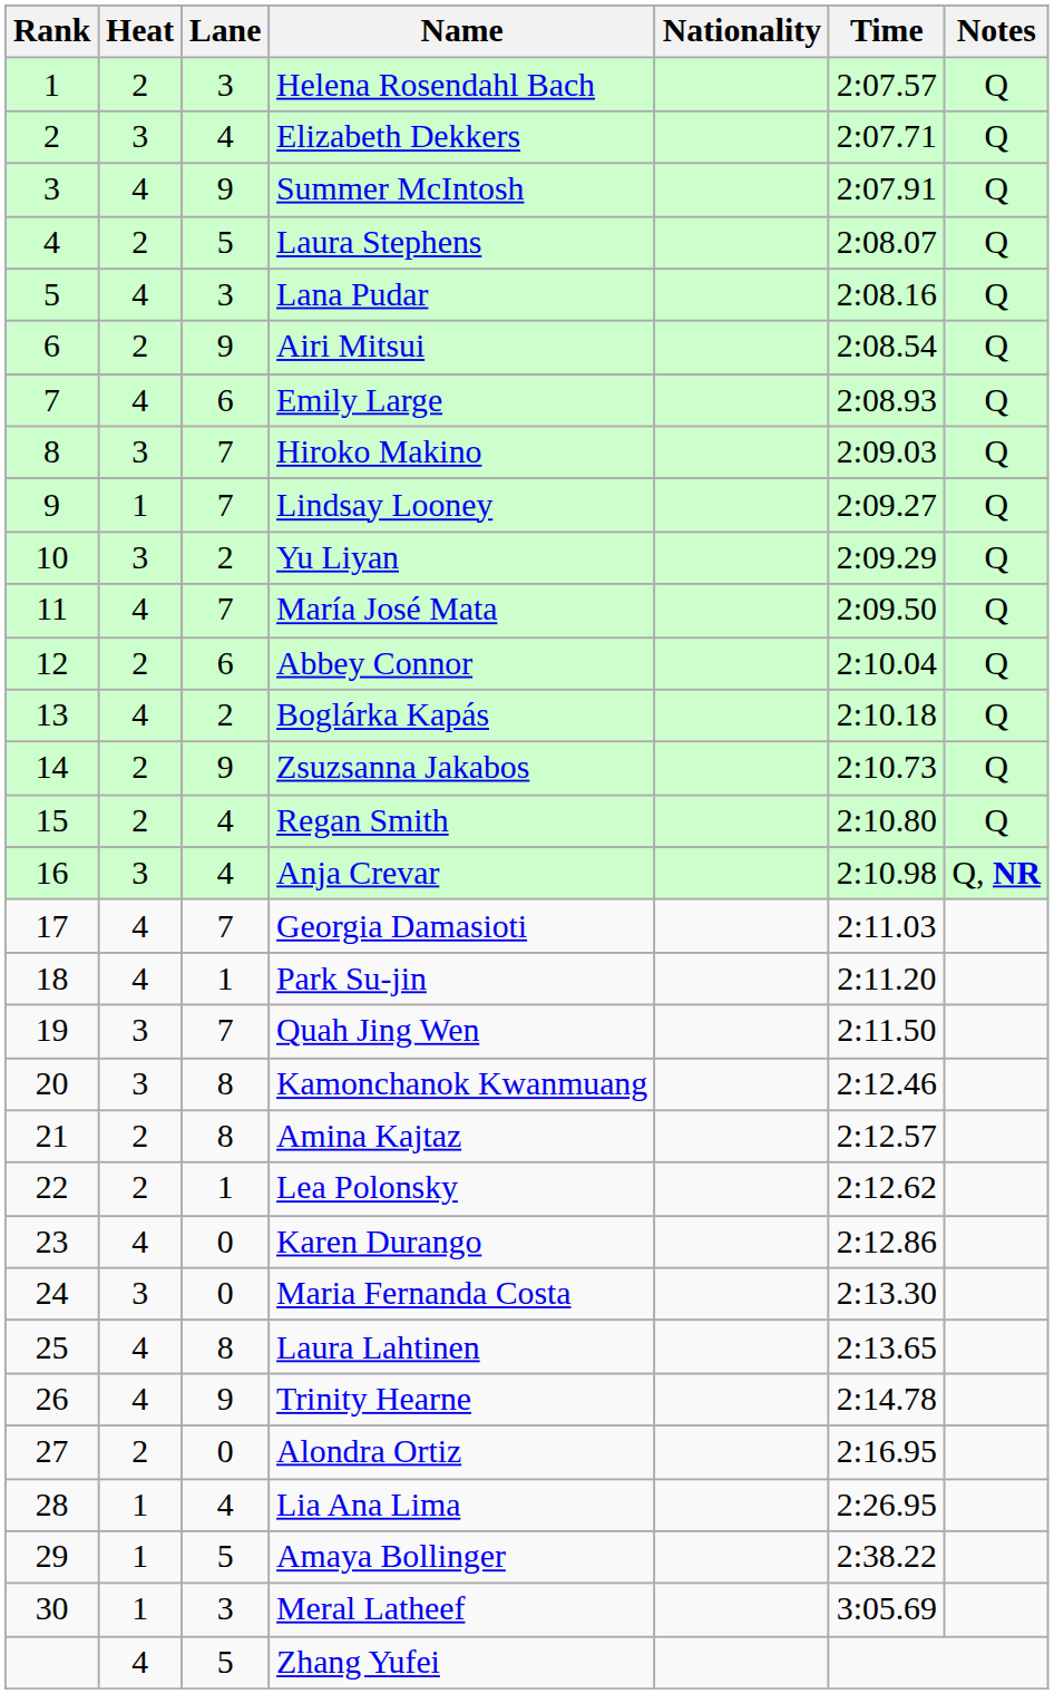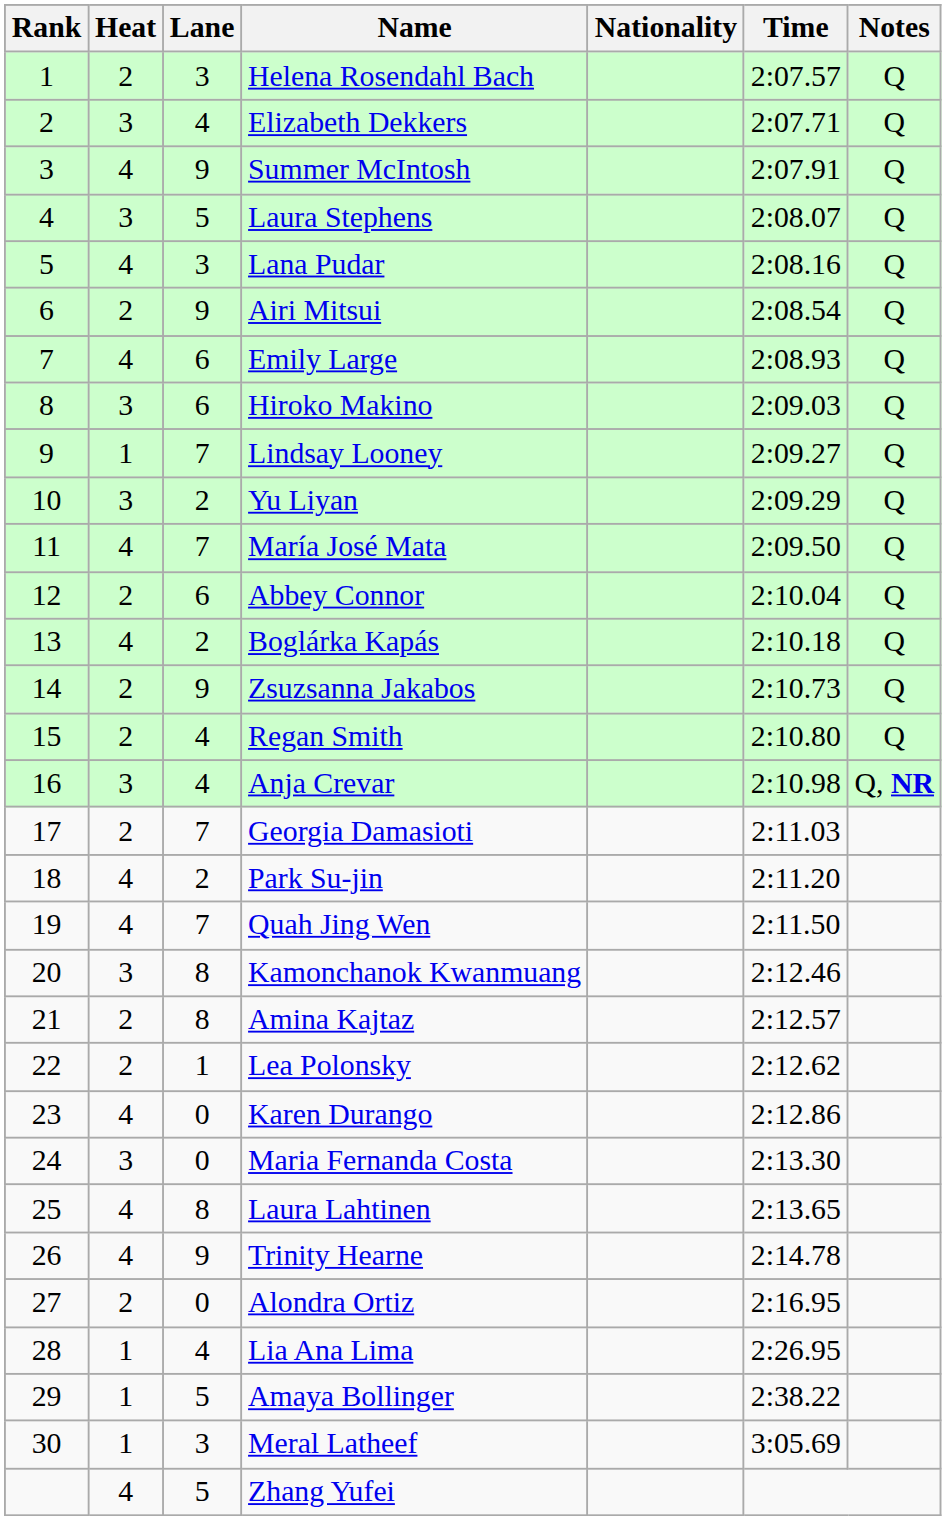Laura Stephens | Heat: 2 -> 3
Hiroko Makino | Lane: 7 -> 6
Georgia Damasioti | Heat: 4 -> 2
Park Su-jin | Lane: 1 -> 2
Quah Jing Wen | Heat: 3 -> 4
